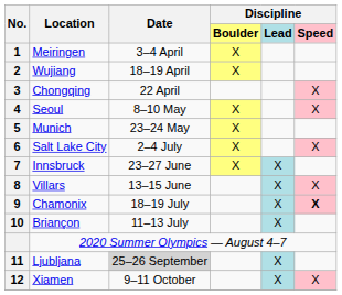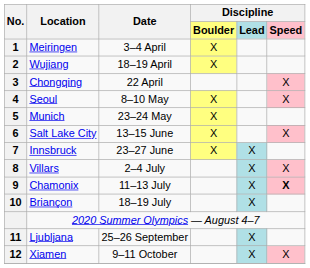Salt Lake City | Date: 2–4 July -> 13–15 June
Villars | Date: 13–15 June -> 2–4 July
Chamonix | Date: 18–19 July -> 11–13 July
Briançon | Date: 11–13 July -> 18–19 July
Ljubljana | Date: lightgrey background -> no background
